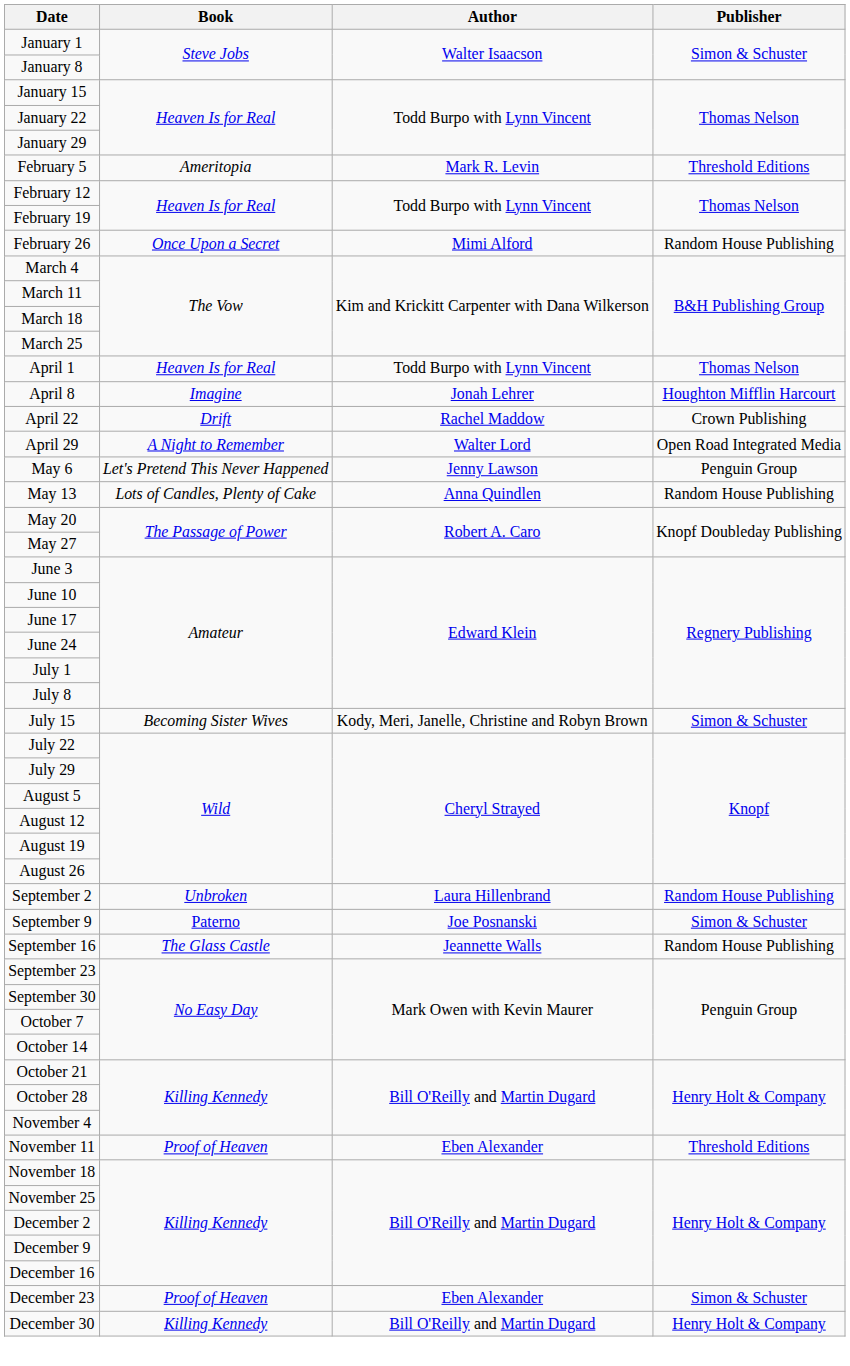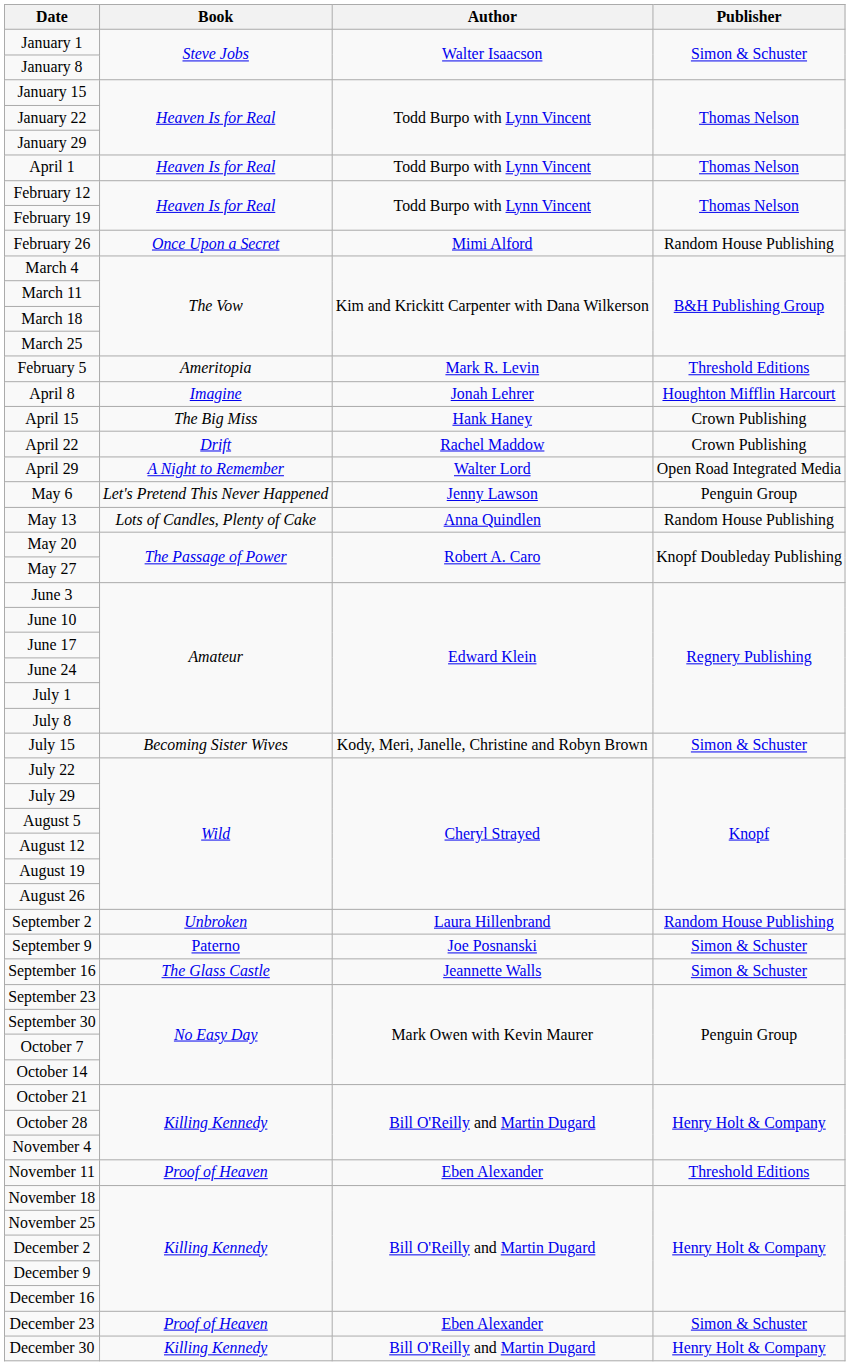rows swapped: February 5 <-> April 1
+ row: April 15 | The Big Miss | Hank Haney | Crown Publishing
September 16 | Publisher: Random House Publishing -> Simon & Schuster
